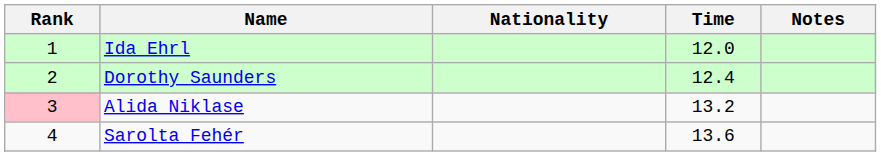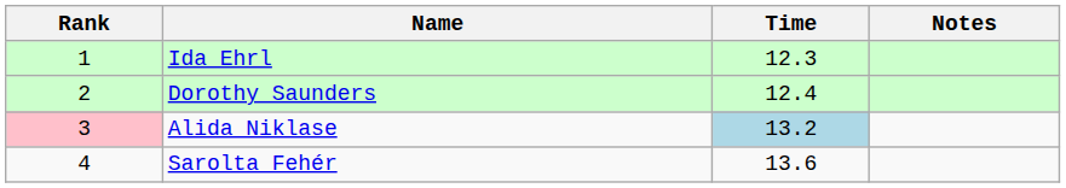- column: Nationality
Ida Ehrl | Time: 12.0 -> 12.3
Alida Niklase | Time: no background -> lightblue background
